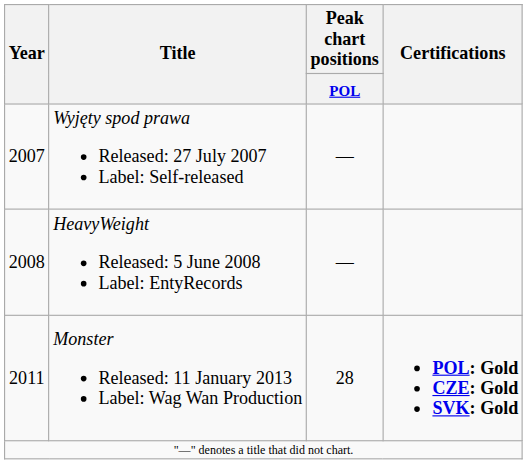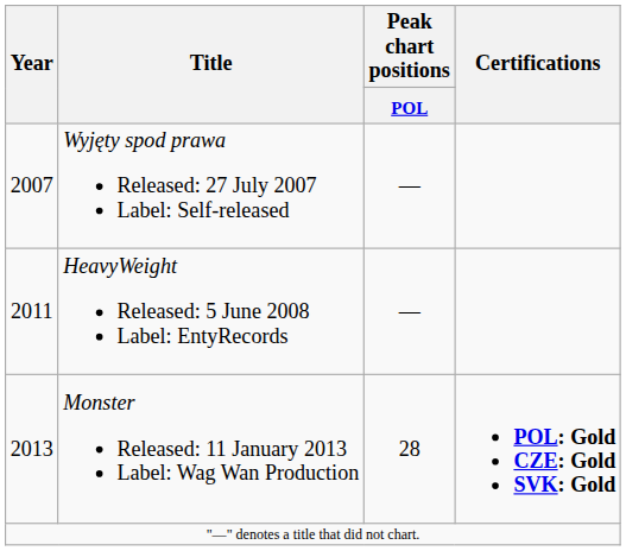HeavyWeight Released: 5 June 2008 Label: EntyRecords | Year: 2008 -> 2011
Monster Released: 11 January 2013 Label: Wag Wan Production | Year: 2011 -> 2013
